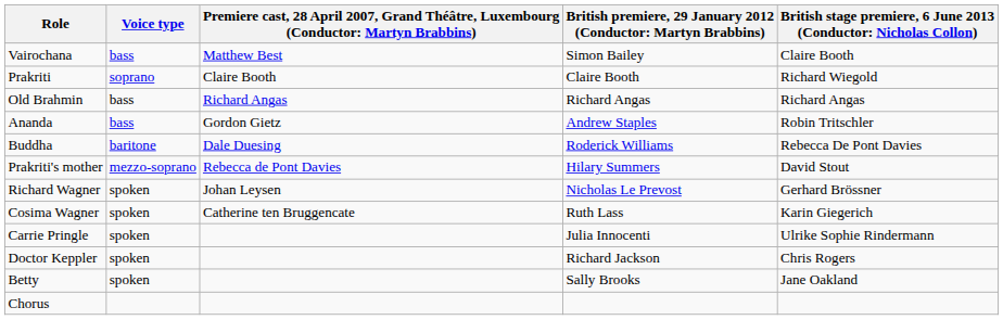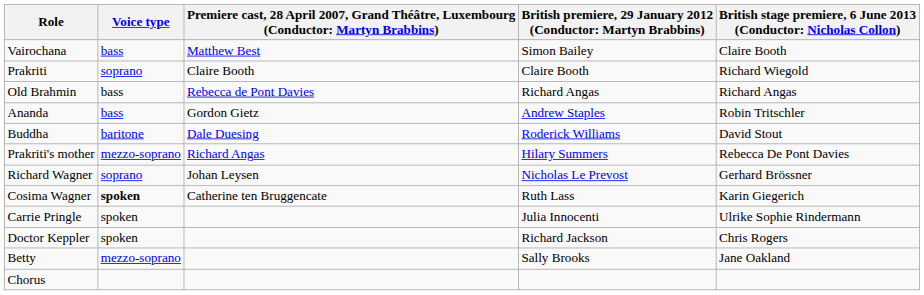Old Brahmin | column 3: Richard Angas -> Rebecca de Pont Davies
Buddha | column 5: Rebecca De Pont Davies -> David Stout
Prakriti's mother | column 3: Rebecca de Pont Davies -> Richard Angas
Prakriti's mother | column 5: David Stout -> Rebecca De Pont Davies
Richard Wagner | Voice type: spoken -> soprano
Cosima Wagner | Voice type: normal -> bold
Betty | Voice type: spoken -> mezzo-soprano
